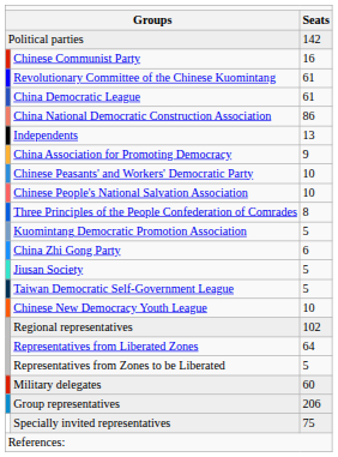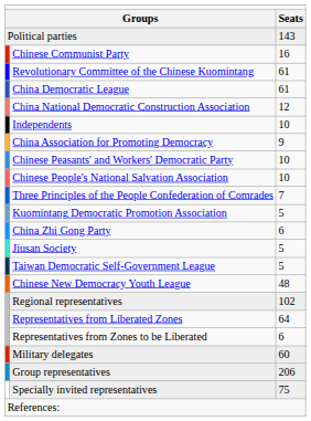Political parties | column 3: 142 -> 143
China National Democratic Construction Association | column 3: 86 -> 12
Independents | column 3: 13 -> 10
Three Principles of the People Confederation of Comrades | column 3: 8 -> 7
Chinese New Democracy Youth League | column 3: 10 -> 48
Representatives from Zones to be Liberated | column 3: 5 -> 6
